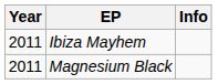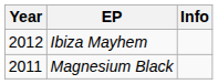Ibiza Mayhem | Year: 2011 -> 2012
